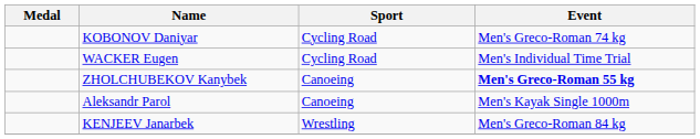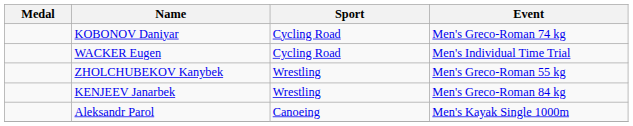ZHOLCHUBEKOV Kanybek | Sport: Canoeing -> Wrestling
ZHOLCHUBEKOV Kanybek | Event: bold -> normal
rows swapped: KENJEEV Janarbek <-> Aleksandr Parol
